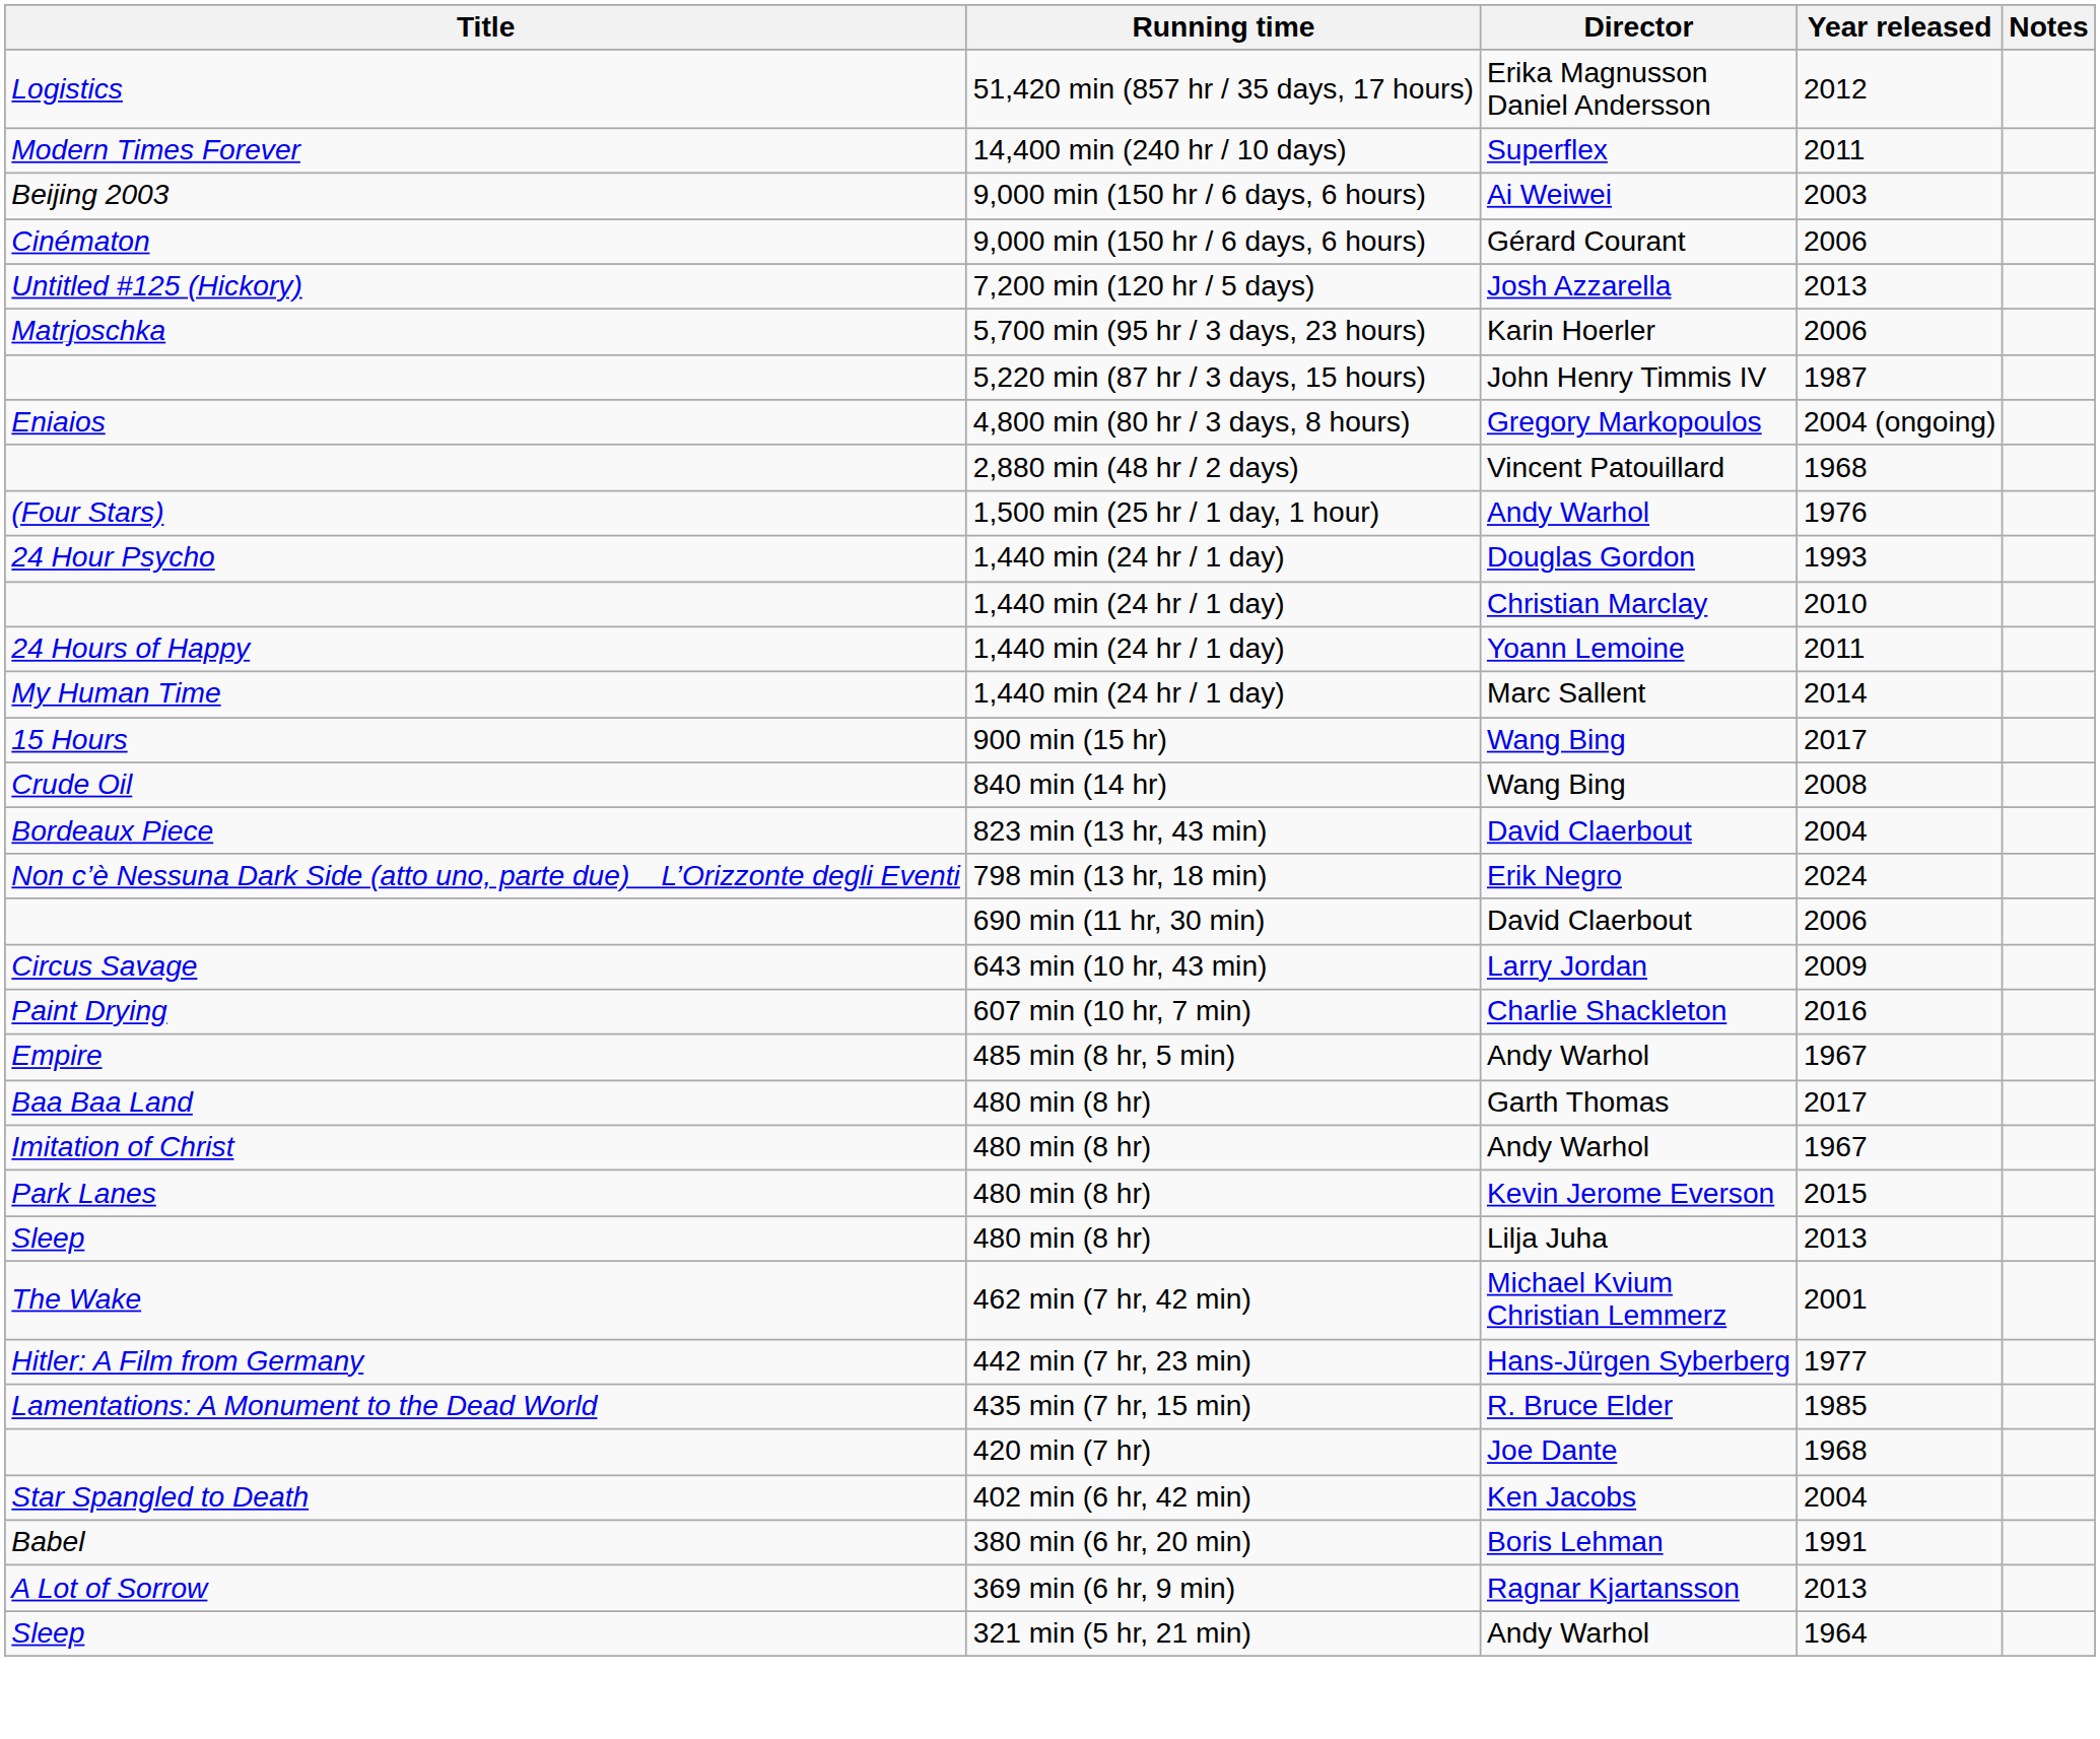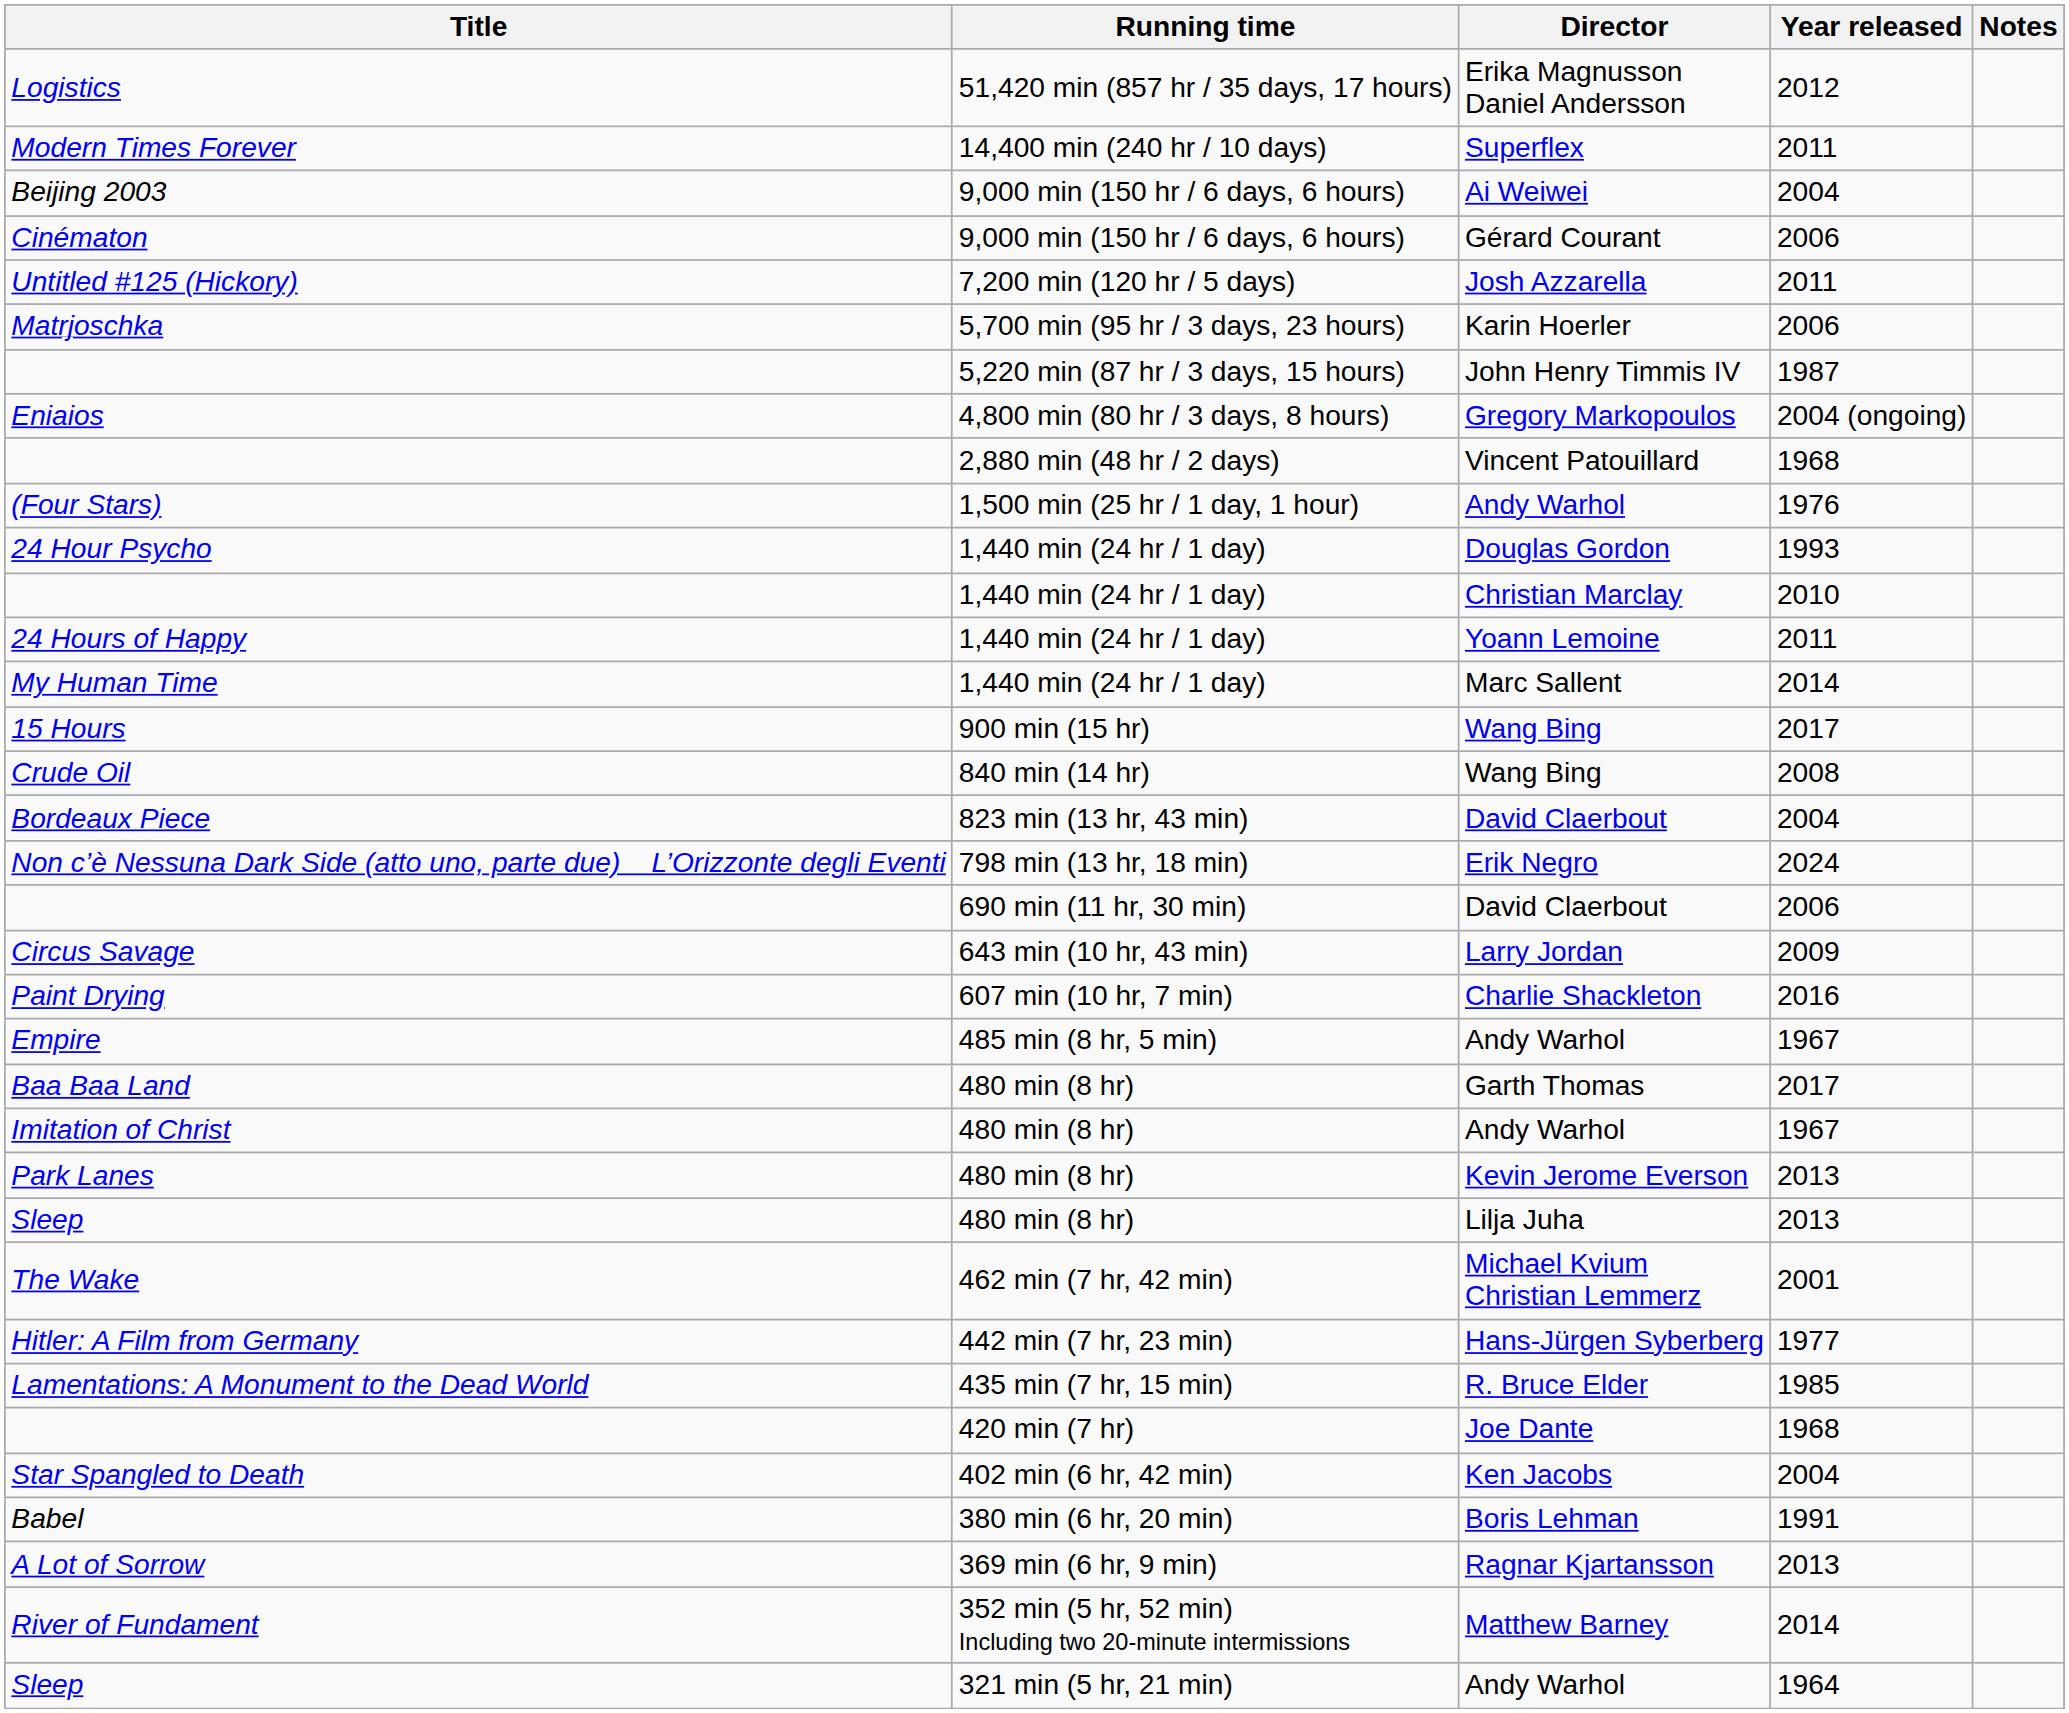Beijing 2003 | Year released: 2003 -> 2004
Untitled #125 (Hickory) | Year released: 2013 -> 2011
Park Lanes | Year released: 2015 -> 2013
+ row: River of Fundament | 352 min (5 hr, 52 min) Including two 20-minute intermissions | Matthew Barney | 2014
